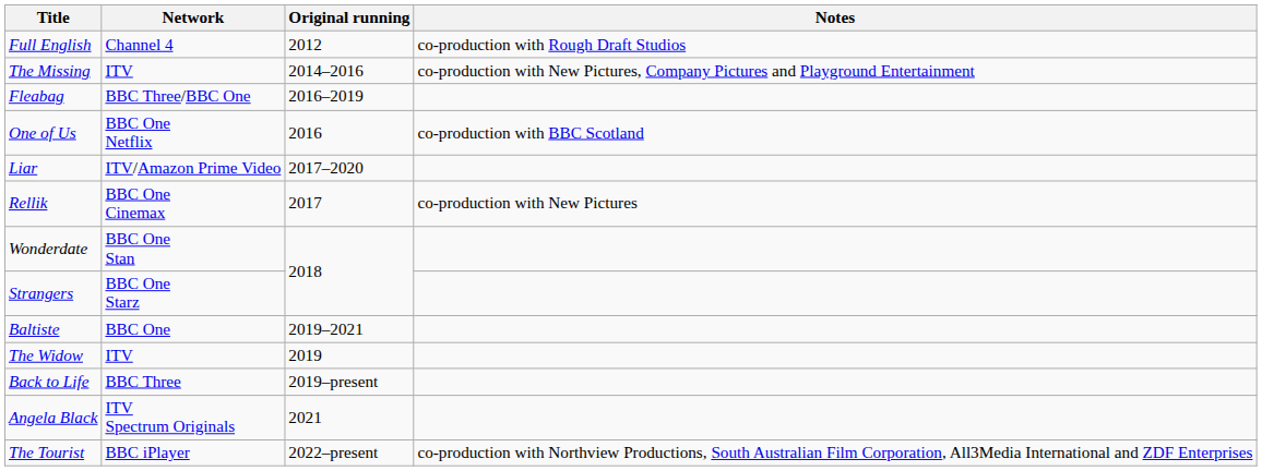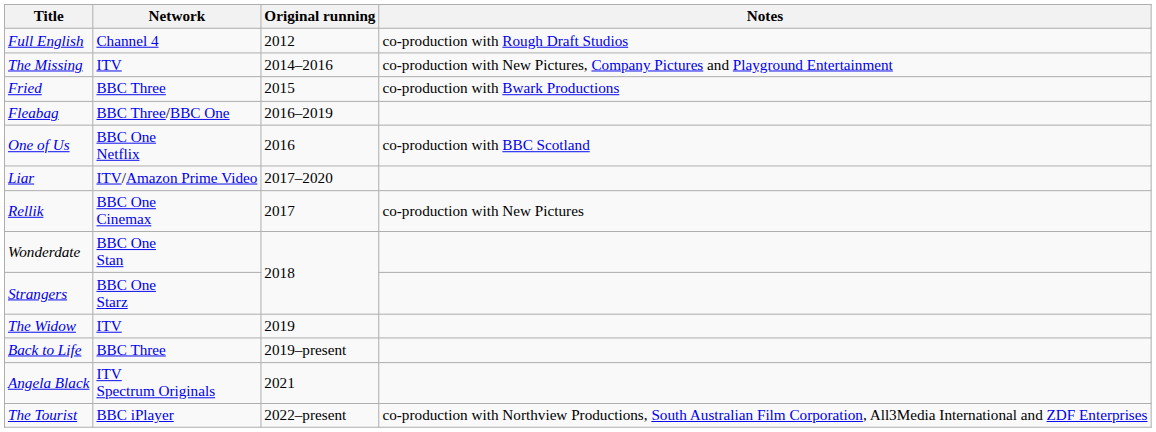+ row: Fried | BBC Three | 2015 | co-production with Bwark Productions
- row: Baltiste | BBC One | 2019–2021
